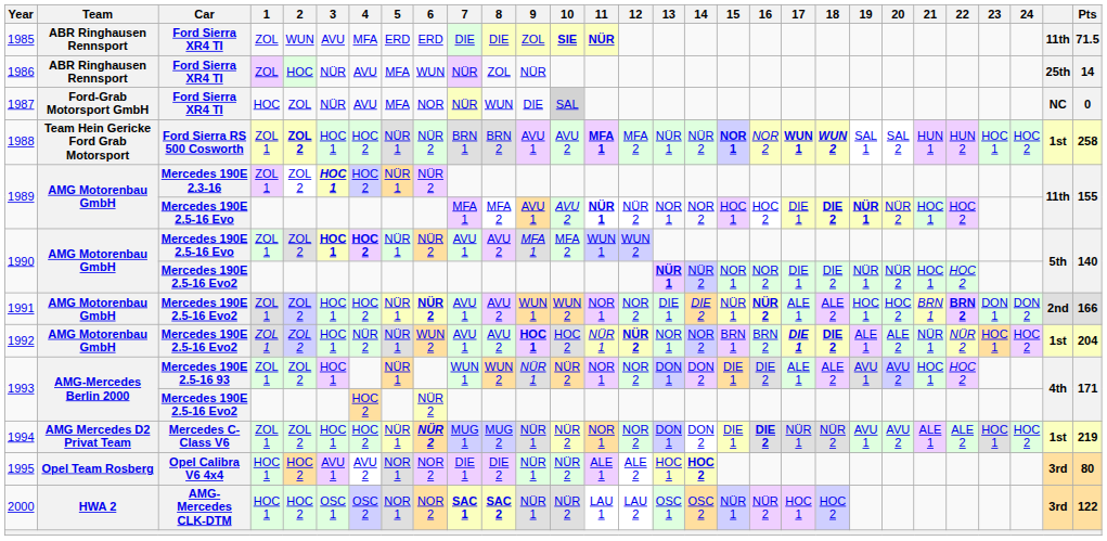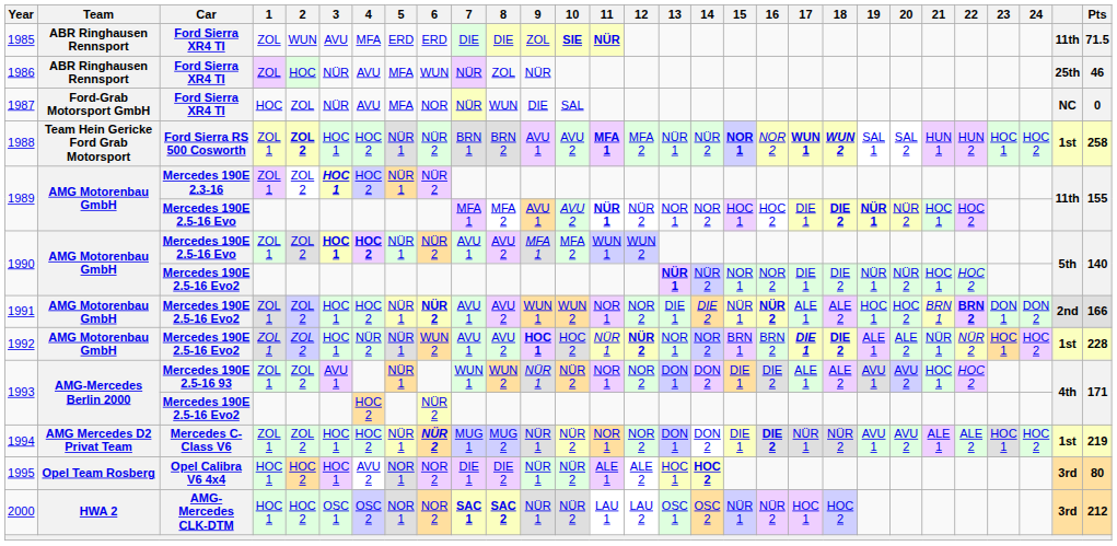1986 | Pts: 14 -> 46
1987 | 10: lightgrey background -> no background
1992 | Pts: 204 -> 228
1993 / Mercedes 190E 2.5-16 93 | 3: HOC 1 -> AVU 1
1995 | 3: AVU 1 -> HOC 1
2000 | Pts: 122 -> 212
